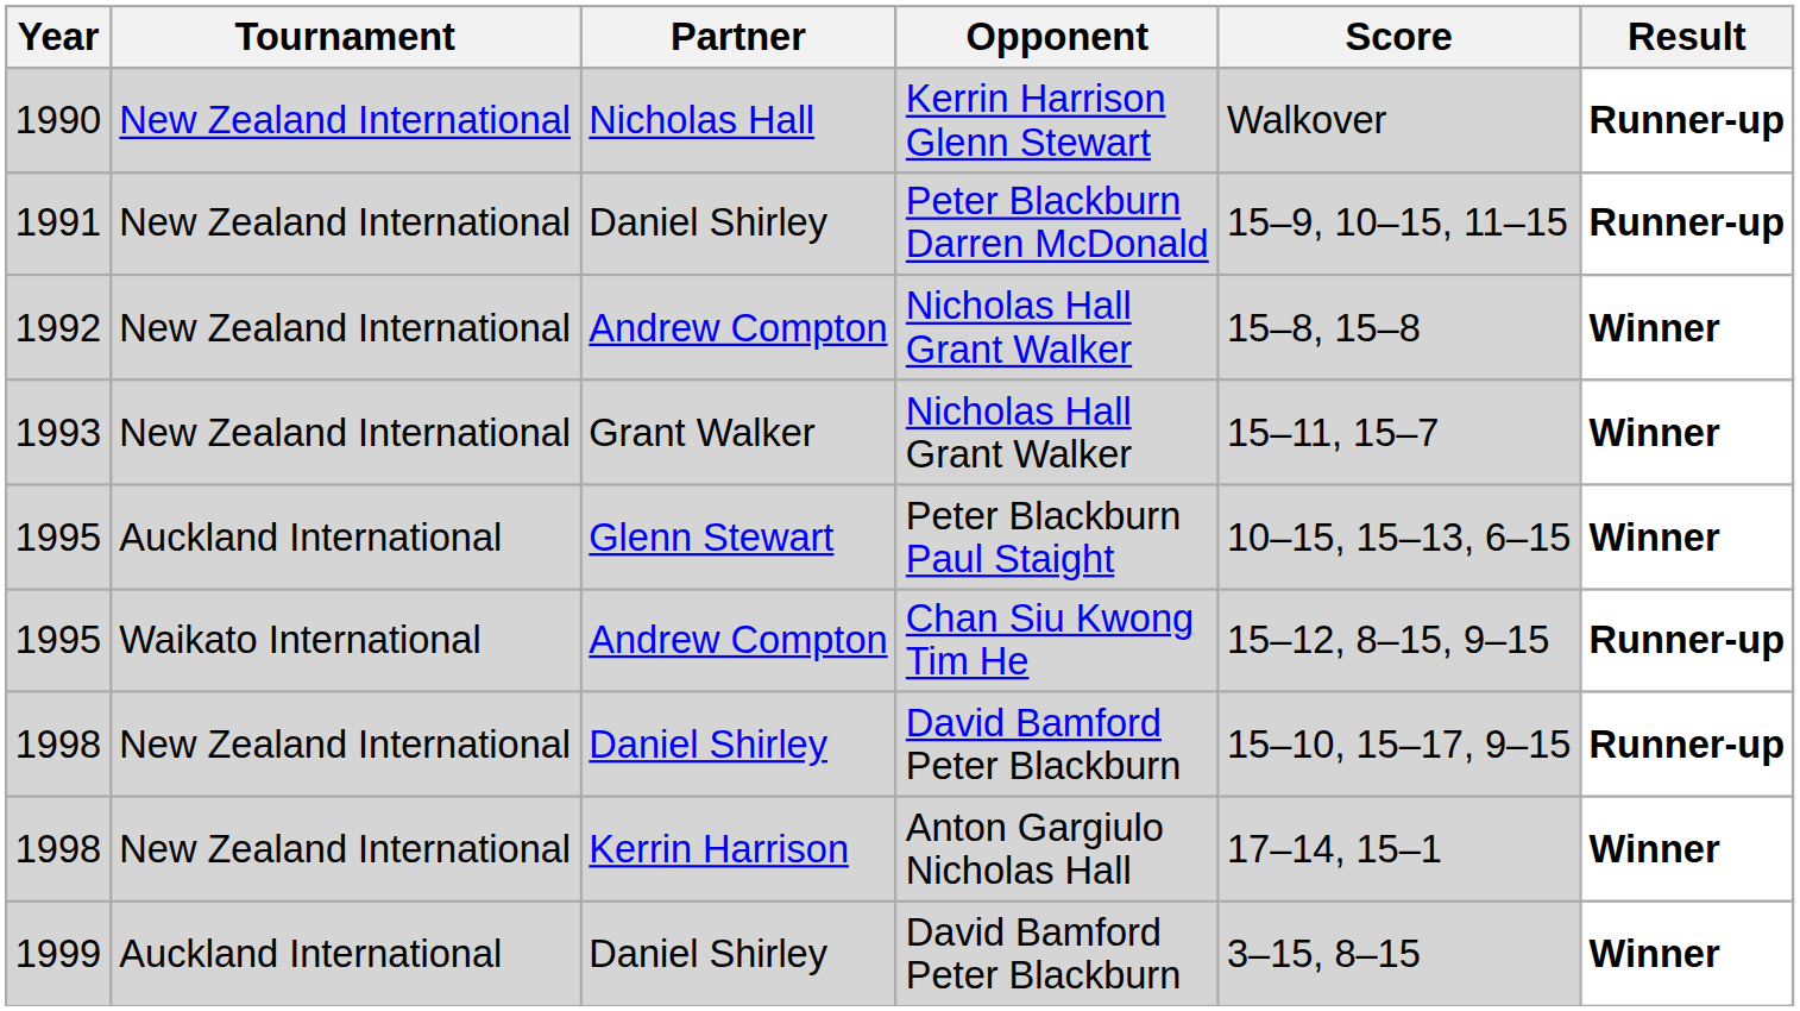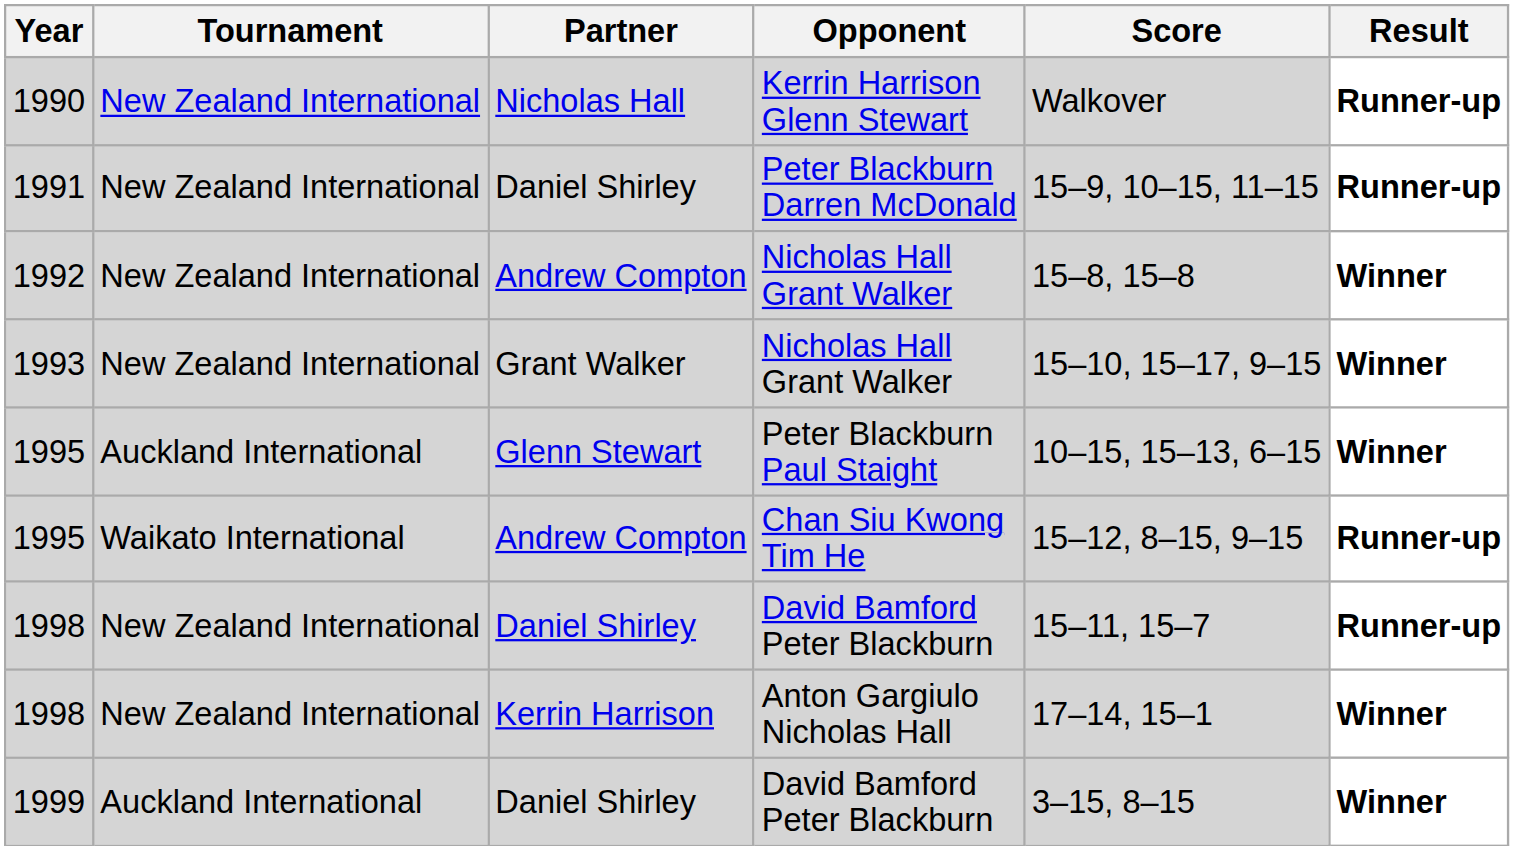1993 | Score: 15–11, 15–7 -> 15–10, 15–17, 9–15
1998 / David Bamford Peter Blackburn | Score: 15–10, 15–17, 9–15 -> 15–11, 15–7
